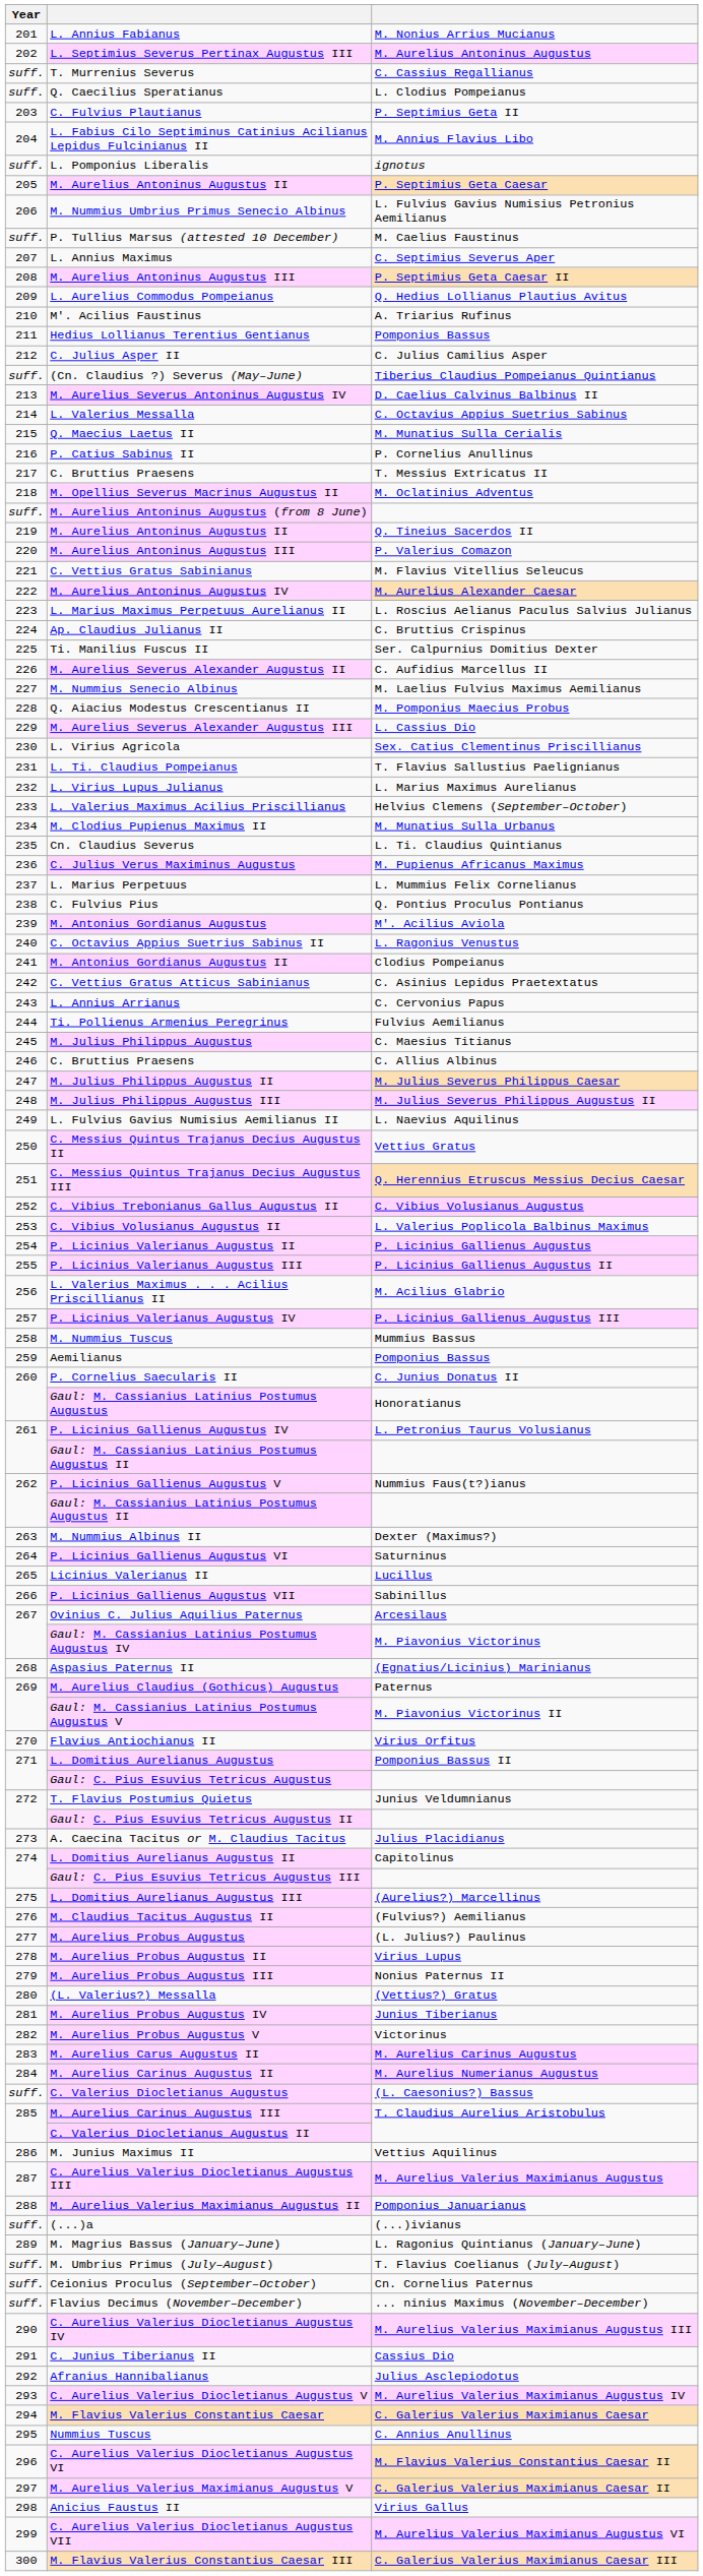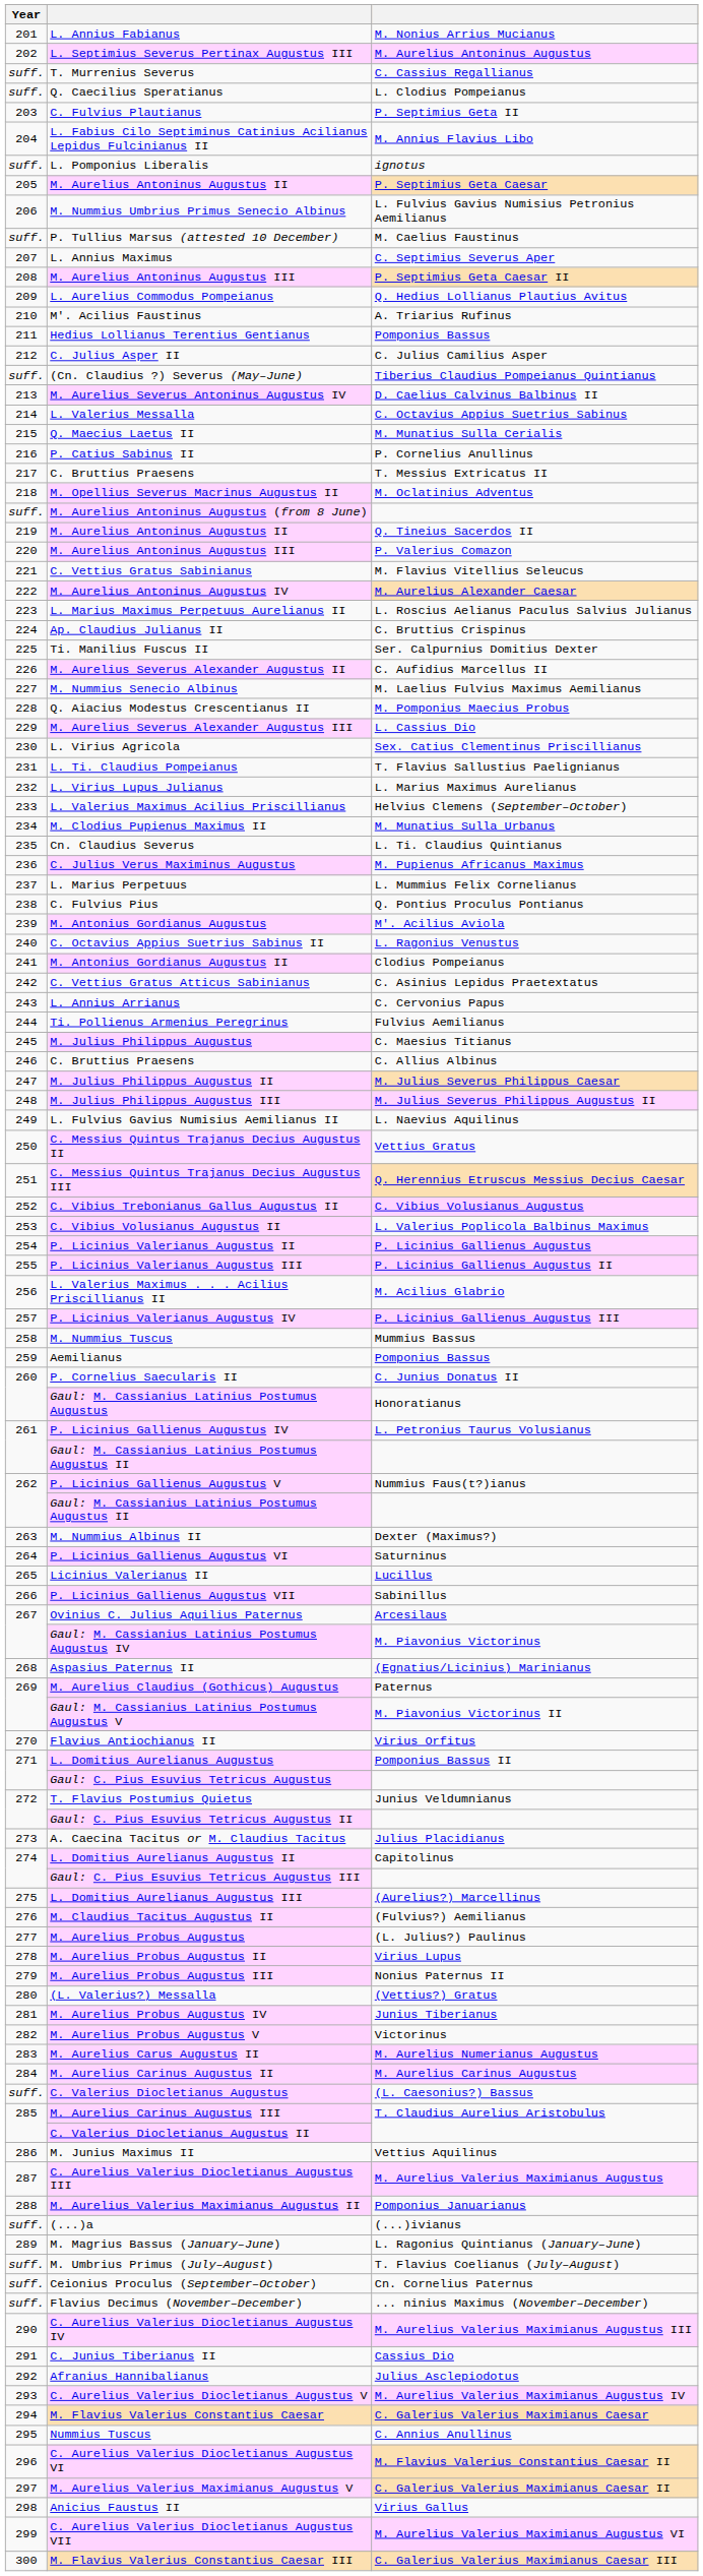M. Aurelius Carus Augustus II | column 3: M. Aurelius Carinus Augustus -> M. Aurelius Numerianus Augustus
M. Aurelius Carinus Augustus II | column 3: M. Aurelius Numerianus Augustus -> M. Aurelius Carinus Augustus
